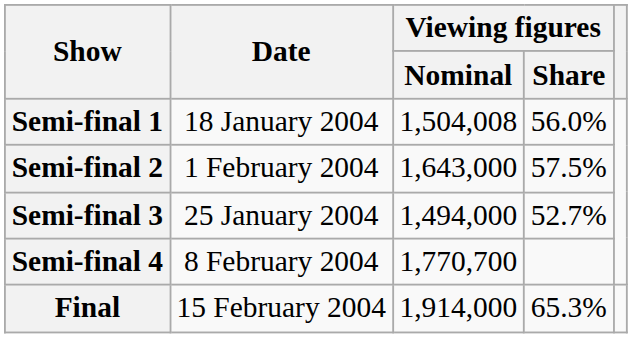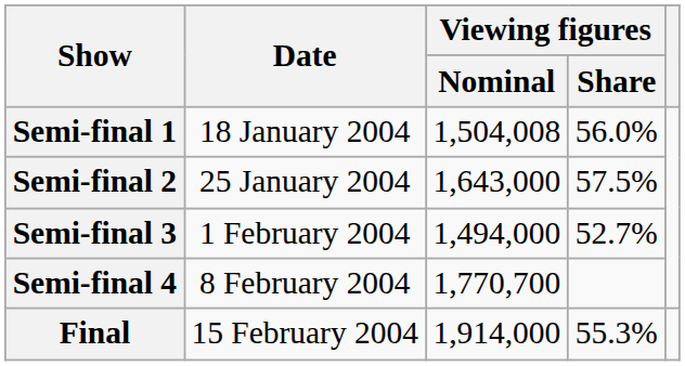Semi-final 2 | Date: 1 February 2004 -> 25 January 2004
Semi-final 3 | Date: 25 January 2004 -> 1 February 2004
Final | Viewing figures / Share: 65.3% -> 55.3%
